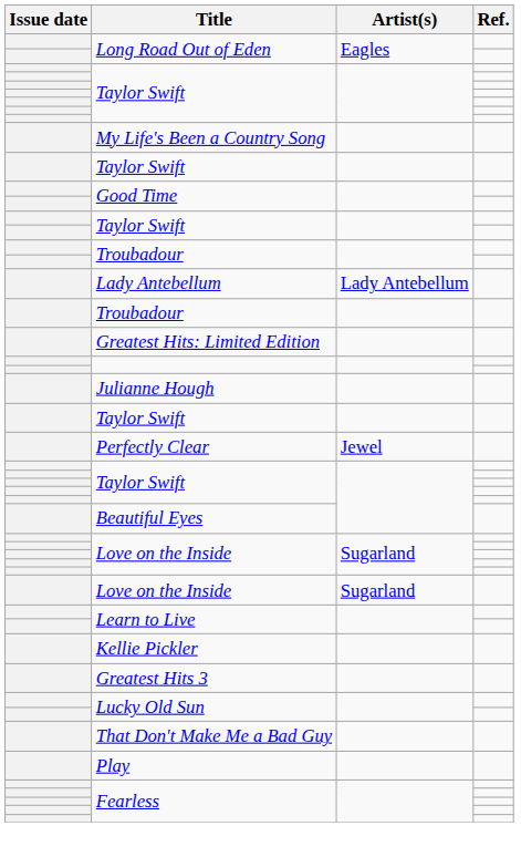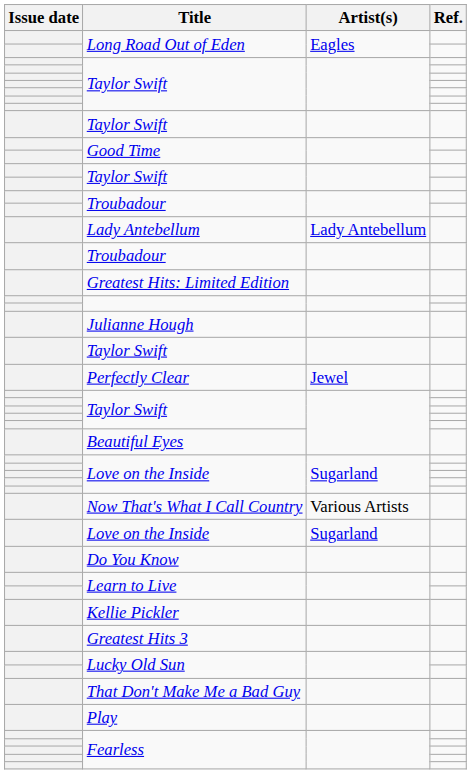- row: My Life's Been a Country Song
+ row: Now That's What I Call Country | Various Artists
+ row: Do You Know
